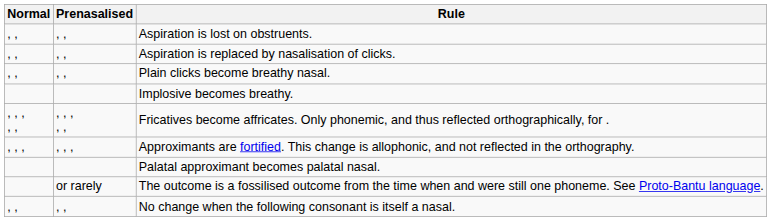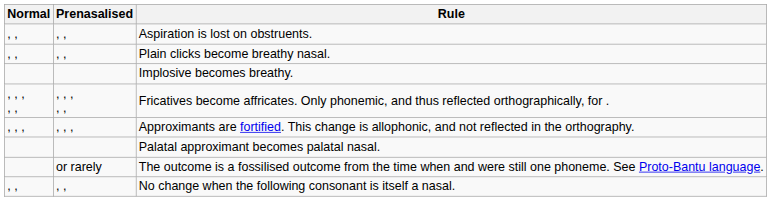- row: , , | , , | Aspiration is replaced by nasalisation of clicks.
